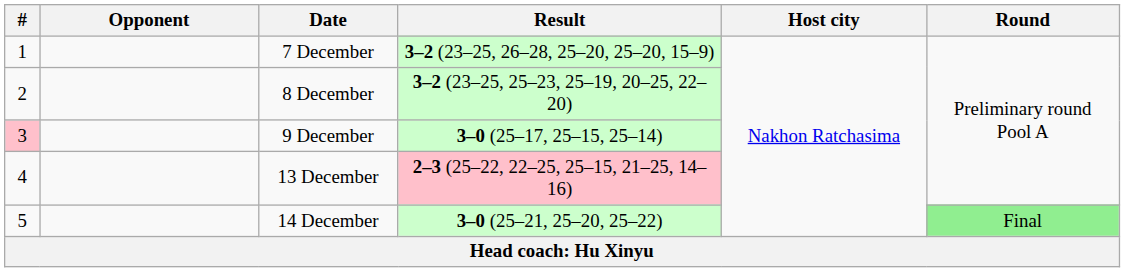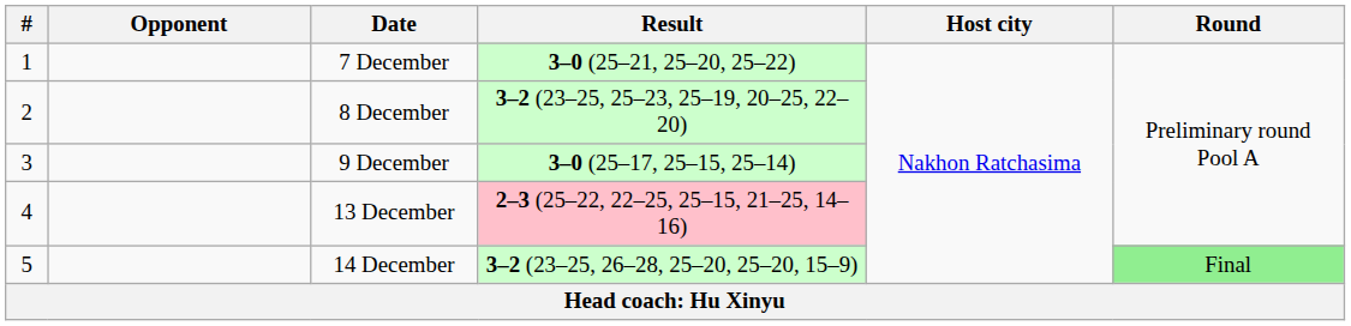7 December | Result: 3–2 (23–25, 26–28, 25–20, 25–20, 15–9) -> 3–0 (25–21, 25–20, 25–22)
9 December | #: pink background -> no background
14 December | Result: 3–0 (25–21, 25–20, 25–22) -> 3–2 (23–25, 26–28, 25–20, 25–20, 15–9)
